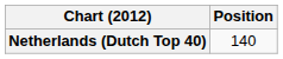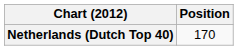Netherlands (Dutch Top 40) | Position: 140 -> 170
